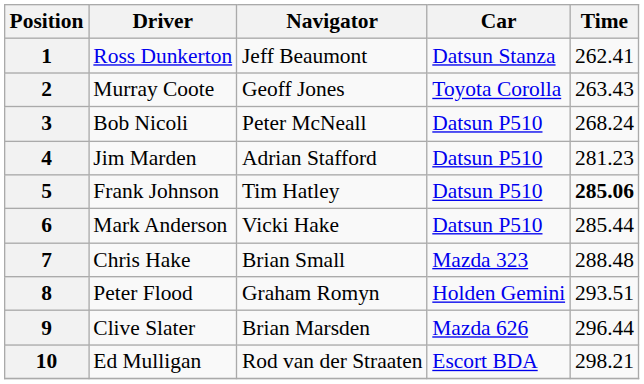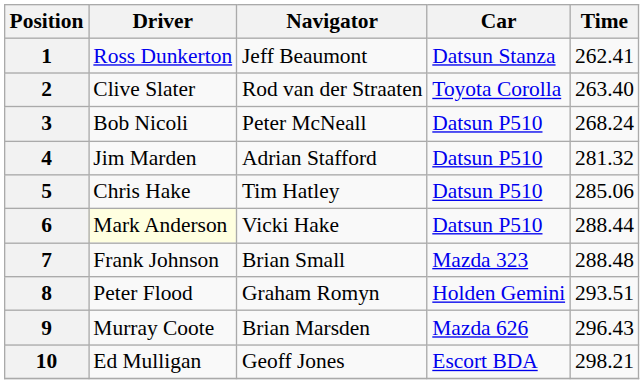2 | Driver: Murray Coote -> Clive Slater
2 | Navigator: Geoff Jones -> Rod van der Straaten
2 | Time: 263.43 -> 263.40
4 | Time: 281.23 -> 281.32
5 | Driver: Frank Johnson -> Chris Hake
5 | Time: bold -> normal
6 | Driver: no background -> lightyellow background
6 | Time: 285.44 -> 288.44
7 | Driver: Chris Hake -> Frank Johnson
9 | Driver: Clive Slater -> Murray Coote
9 | Time: 296.44 -> 296.43
10 | Navigator: Rod van der Straaten -> Geoff Jones
